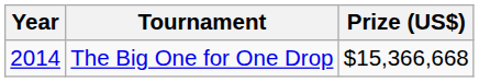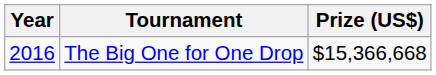The Big One for One Drop | Year: 2014 -> 2016
